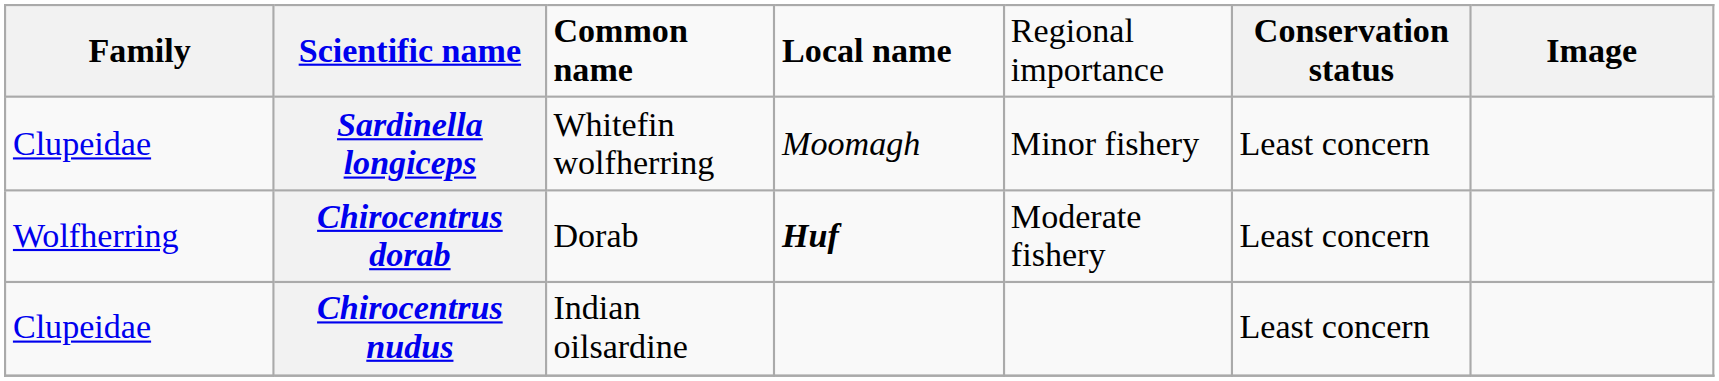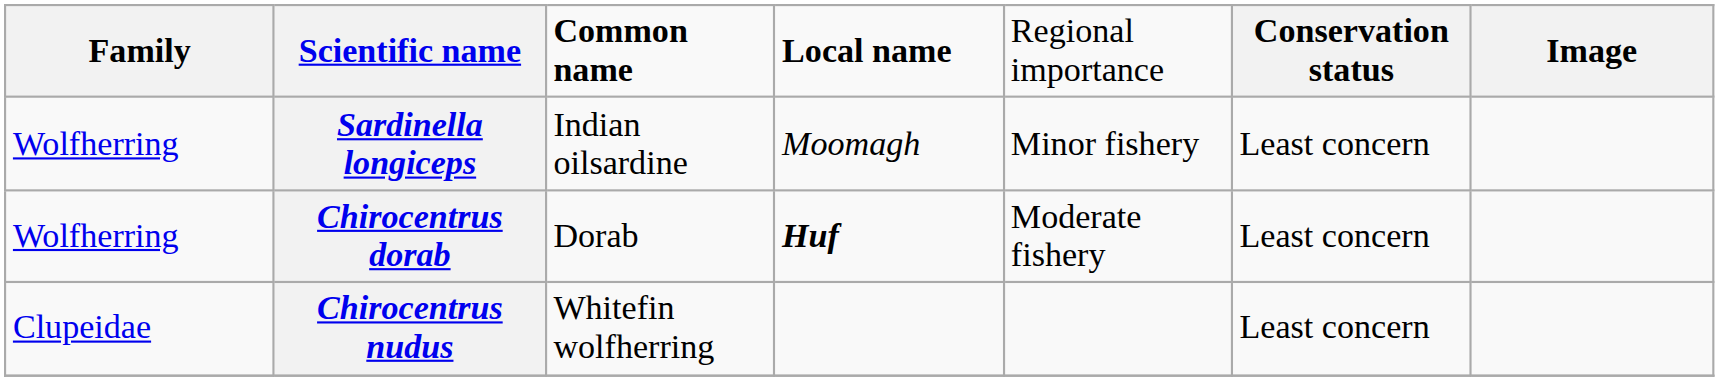Sardinella longiceps | column 1: Clupeidae -> Wolfherring
Sardinella longiceps | column 3: Whitefin wolfherring -> Indian oilsardine
Chirocentrus nudus | column 3: Indian oilsardine -> Whitefin wolfherring
